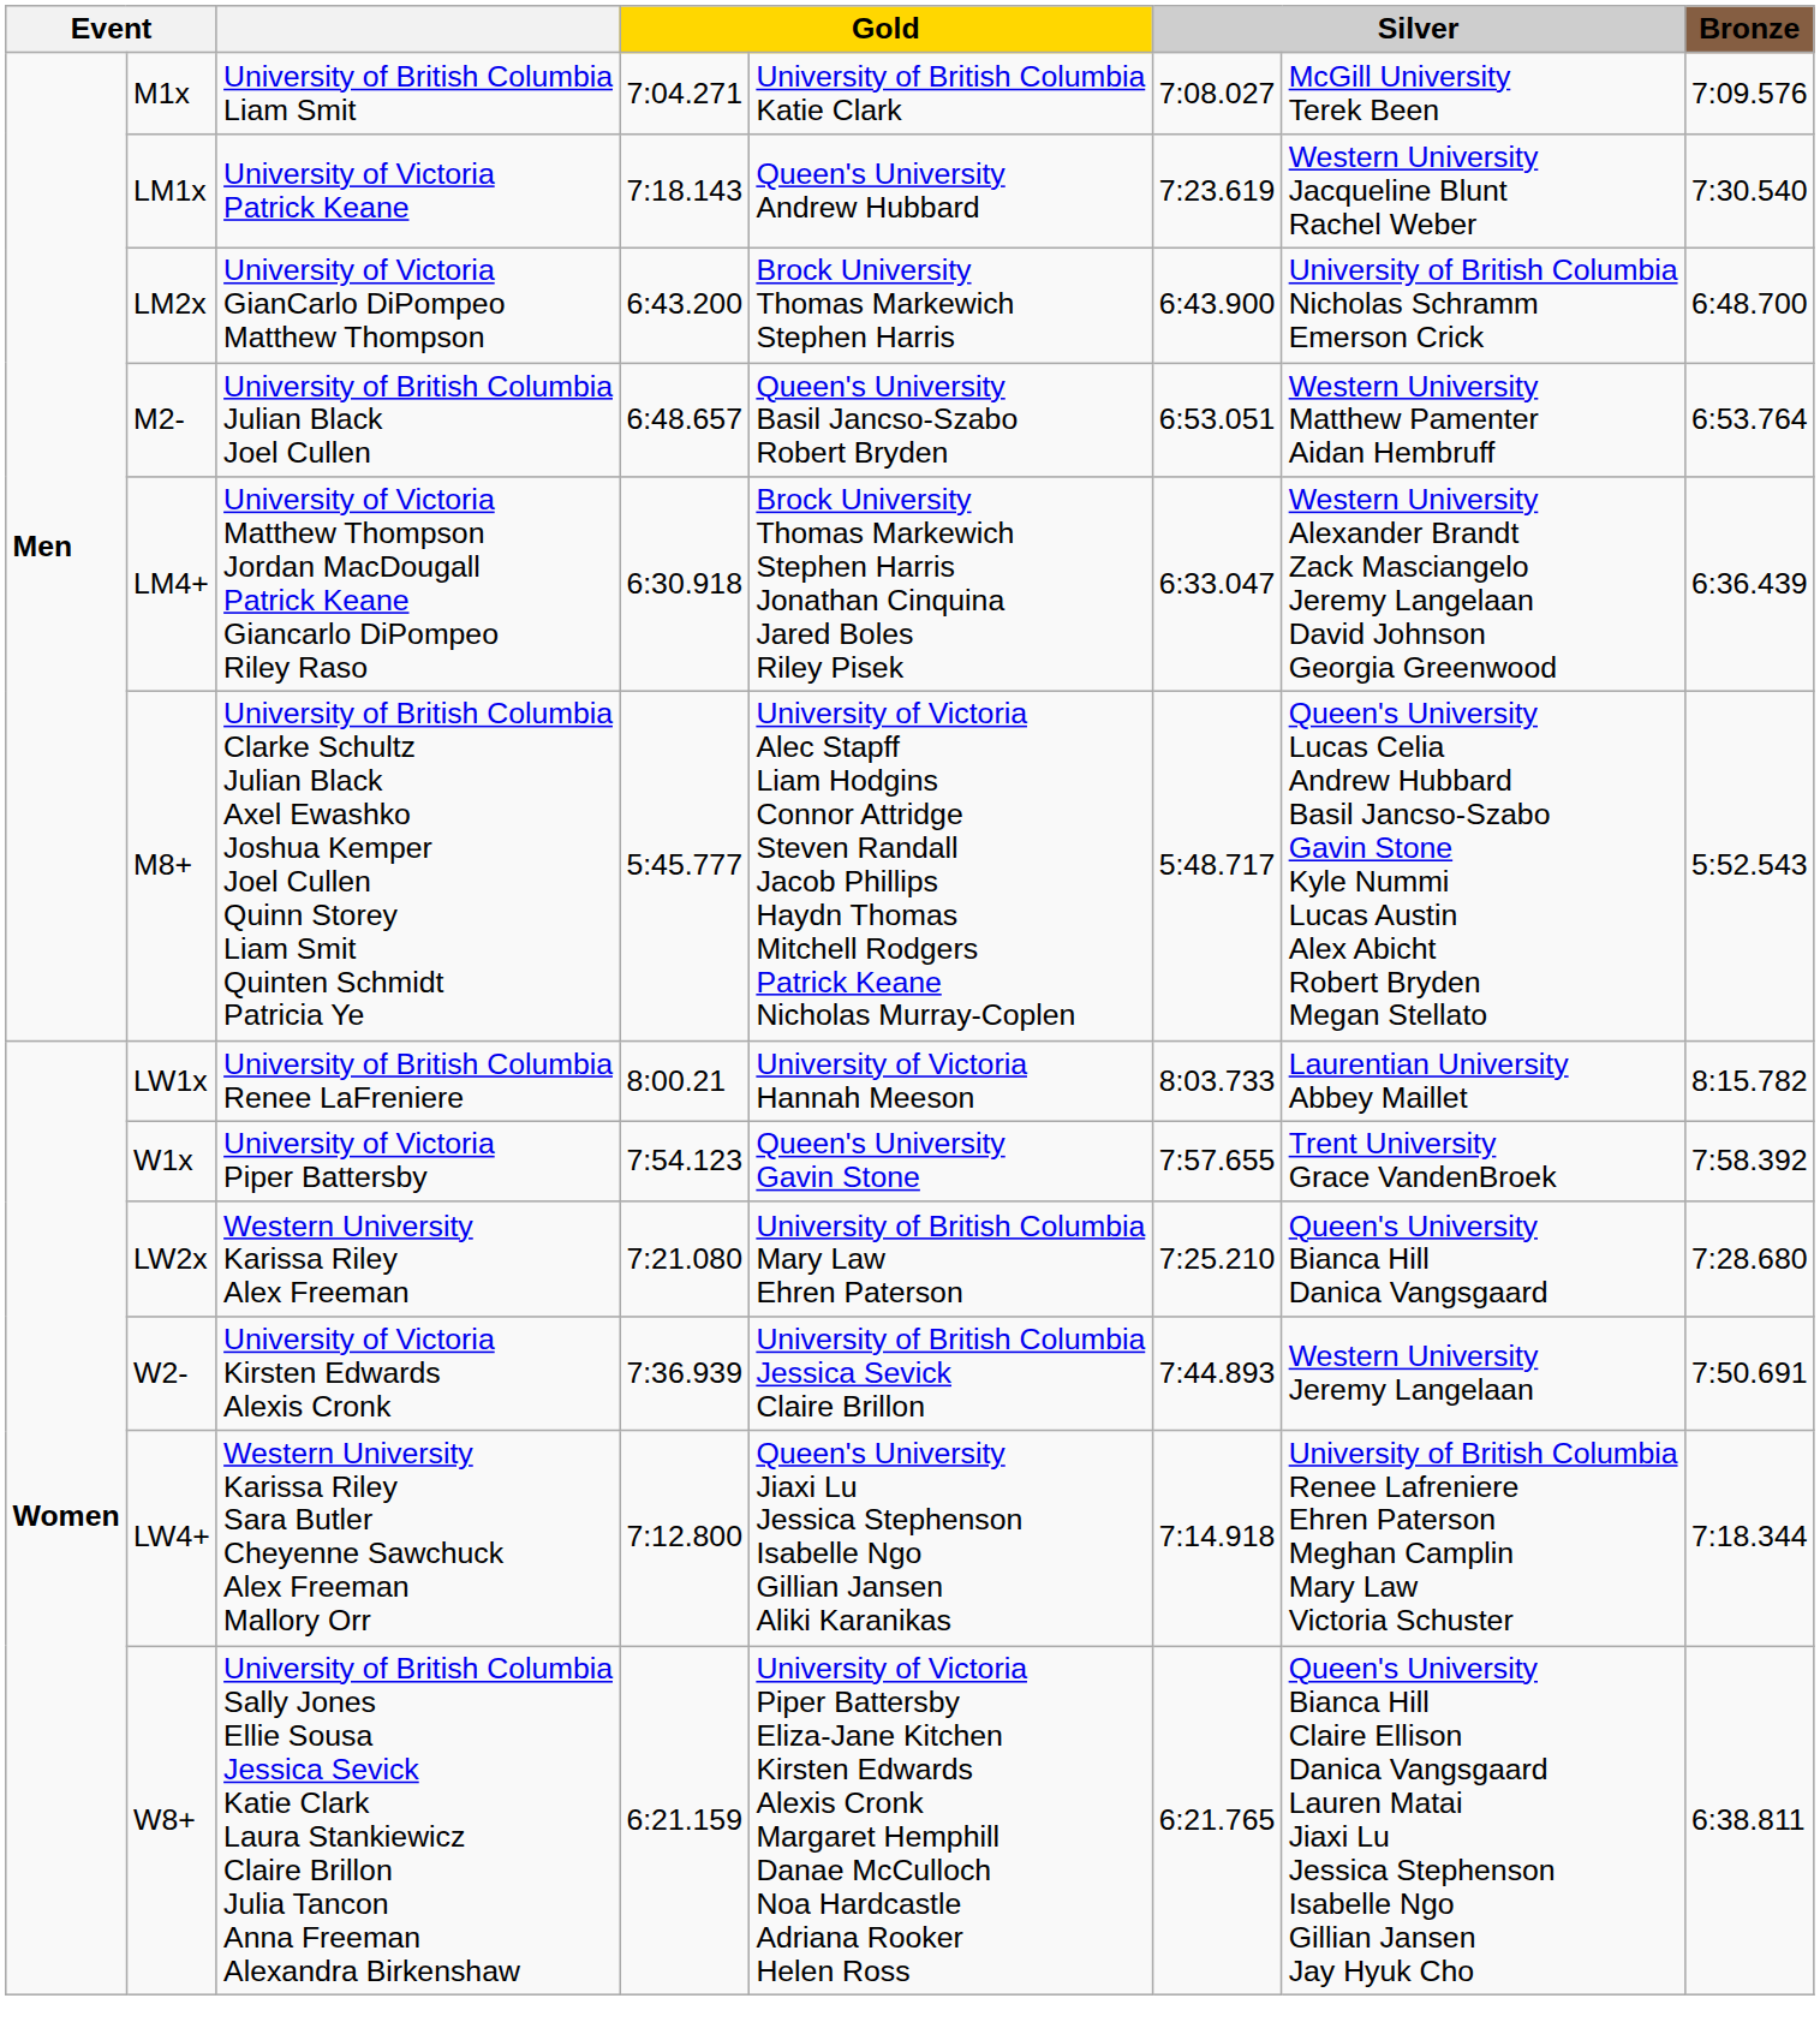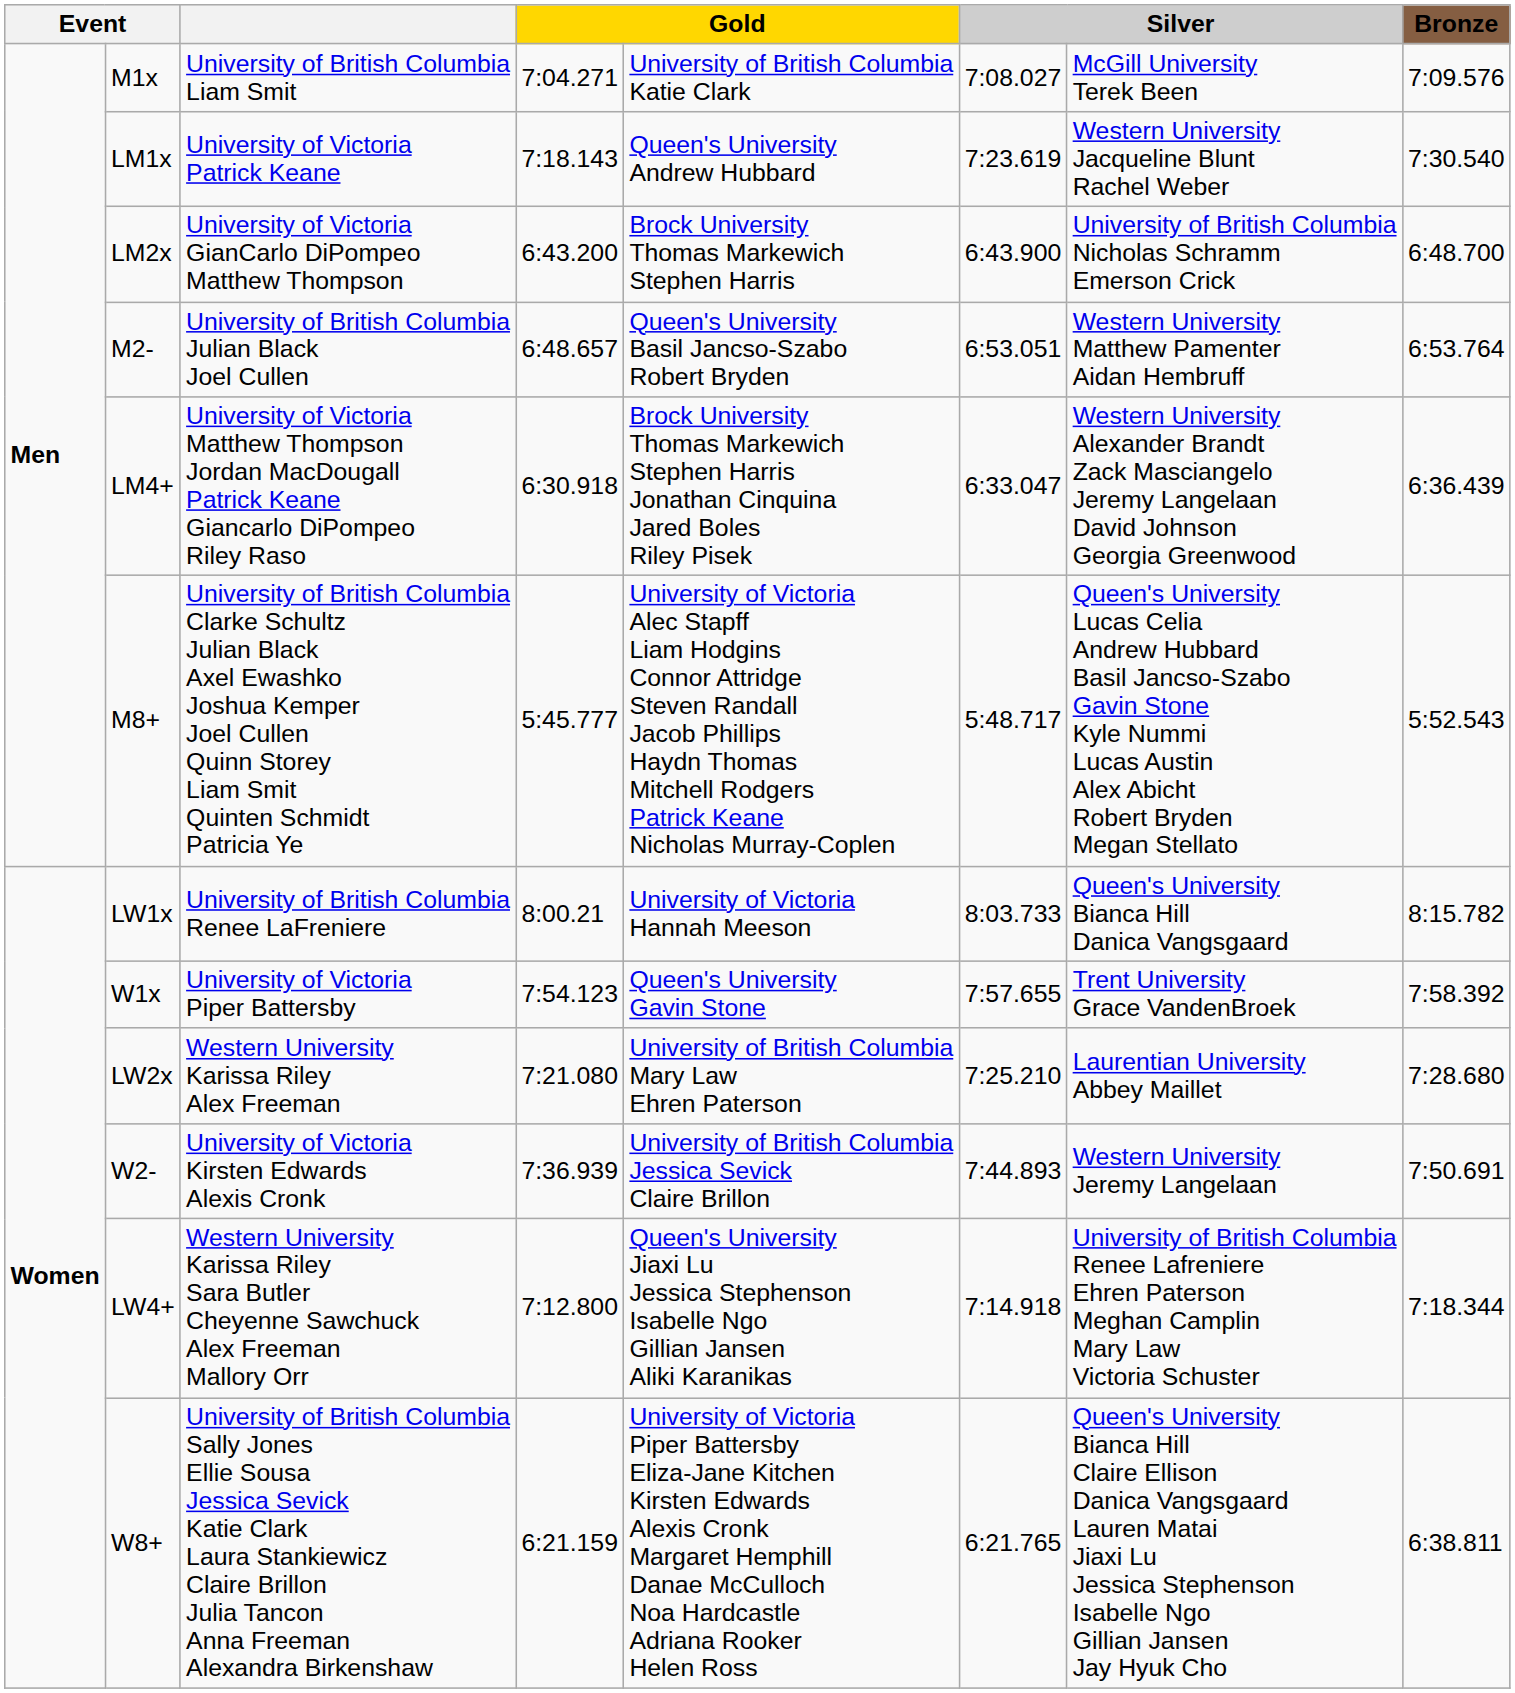LW1x | column 7: Laurentian University Abbey Maillet -> Queen's University Bianca Hill Danica Vangsgaard
LW2x | column 7: Queen's University Bianca Hill Danica Vangsgaard -> Laurentian University Abbey Maillet
